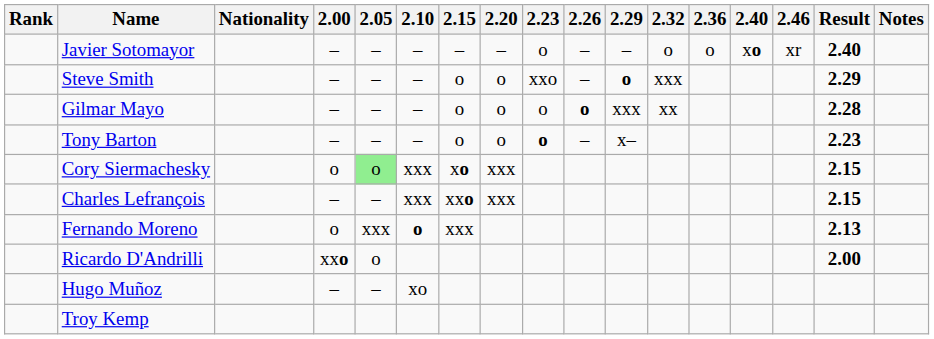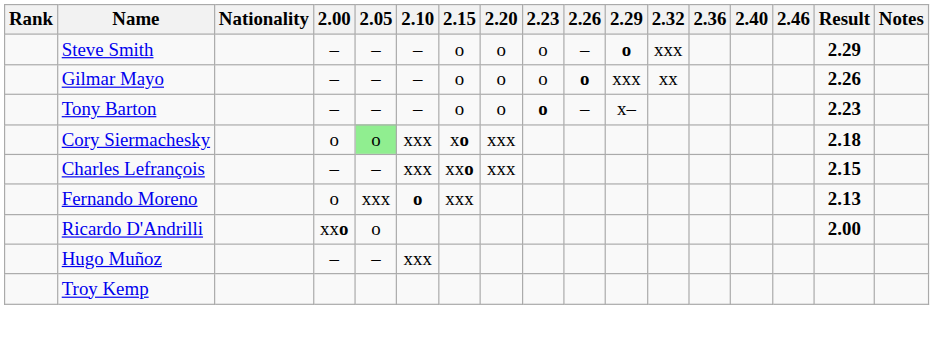- row: Javier Sotomayor | – | – | – | – | – | o | – | – | o | o | xo | xr | 2.40
Steve Smith | 2.23: xxo -> o
Gilmar Mayo | Result: 2.28 -> 2.26
Cory Siermachesky | Result: 2.15 -> 2.18
Hugo Muñoz | 2.10: xo -> xxx
